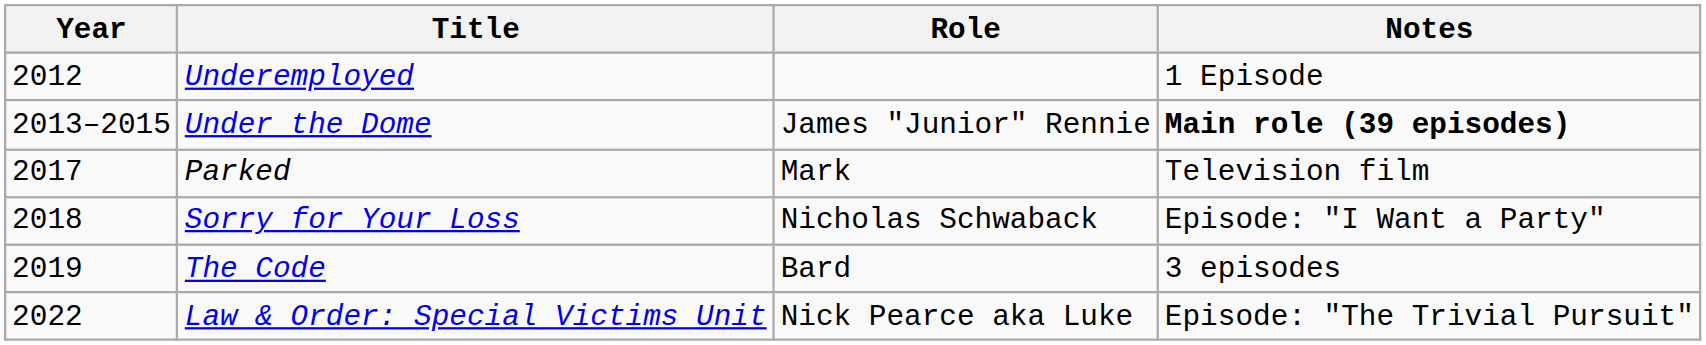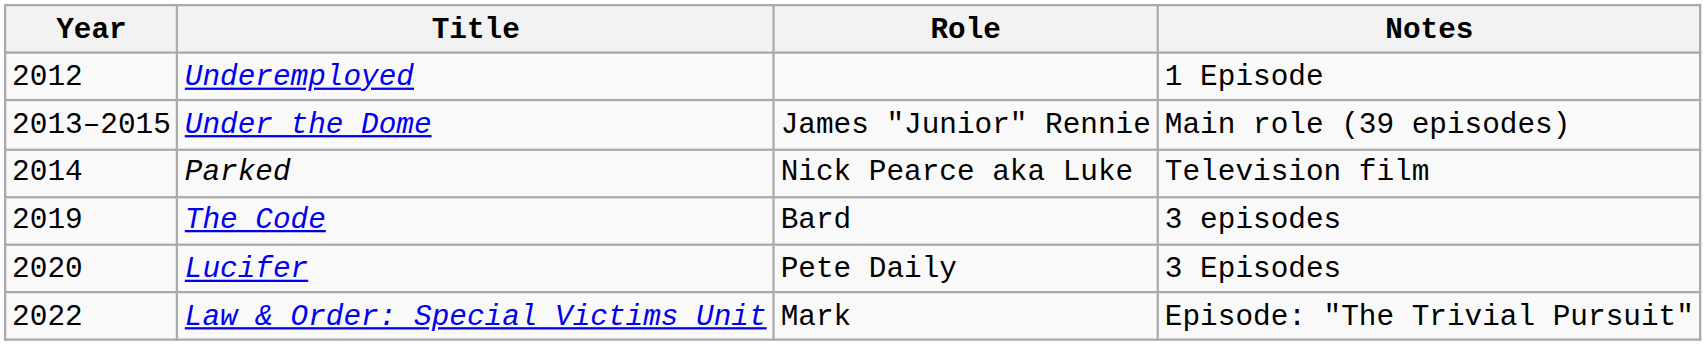Under the Dome | Notes: bold -> normal
Parked | Year: 2017 -> 2014
Parked | Role: Mark -> Nick Pearce aka Luke
- row: 2018 | Sorry for Your Loss | Nicholas Schwaback | Episode: "I Want a Party"
+ row: 2020 | Lucifer | Pete Daily | 3 Episodes
Law & Order: Special Victims Unit | Role: Nick Pearce aka Luke -> Mark
